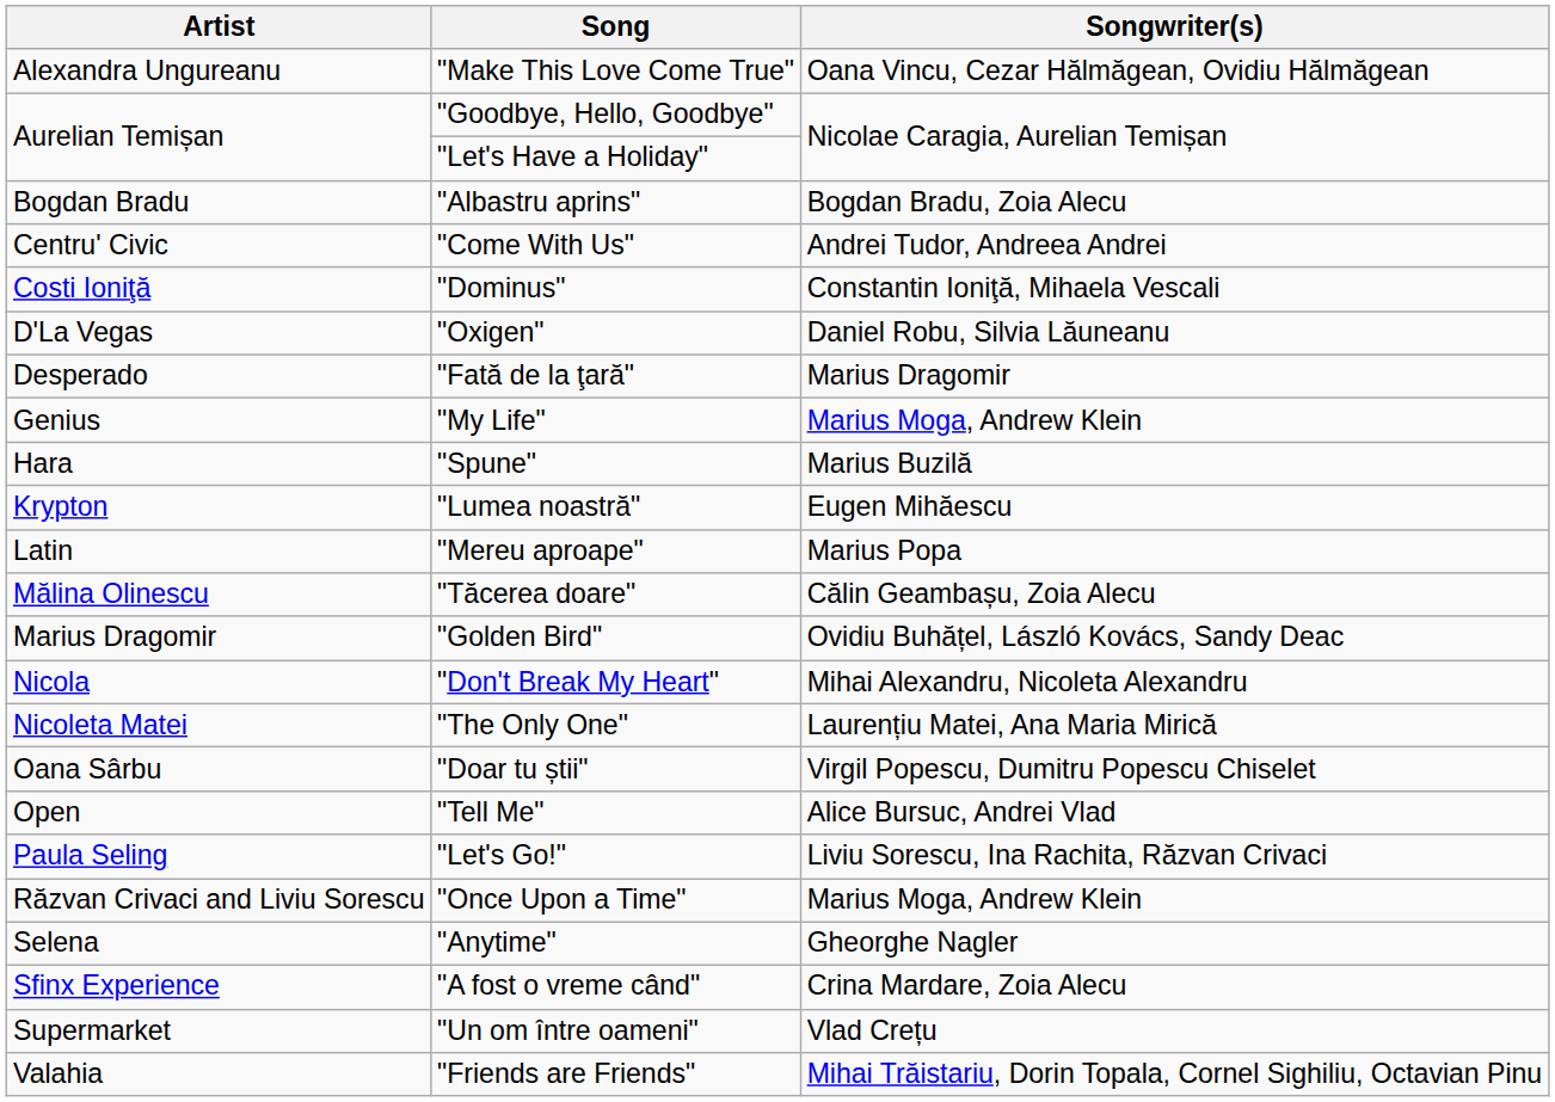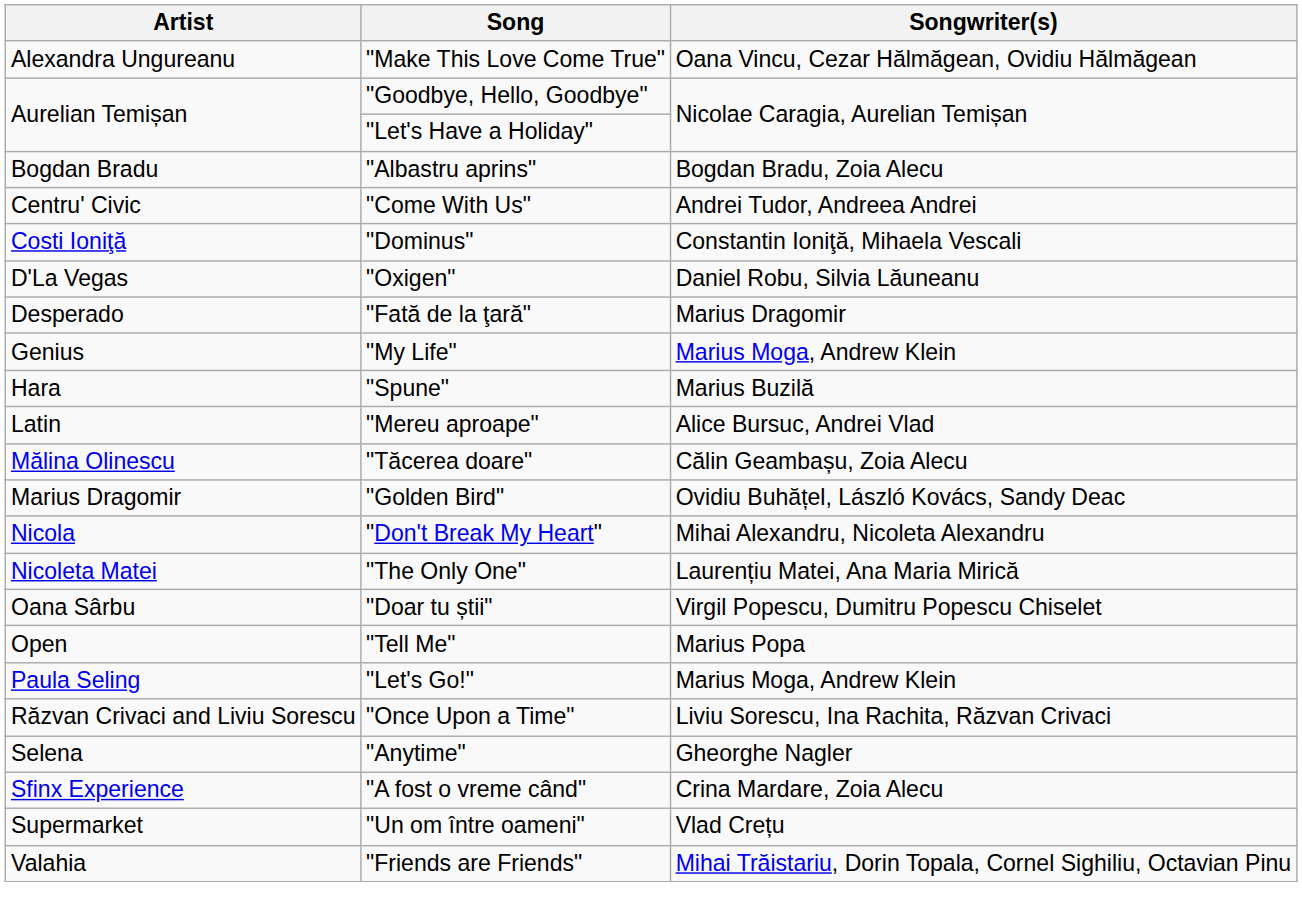- row: Krypton | "Lumea noastră" | Eugen Mihăescu
"Mereu aproape" | Songwriter(s): Marius Popa -> Alice Bursuc, Andrei Vlad
"Tell Me" | Songwriter(s): Alice Bursuc, Andrei Vlad -> Marius Popa
"Let's Go!" | Songwriter(s): Liviu Sorescu, Ina Rachita, Răzvan Crivaci -> Marius Moga, Andrew Klein
"Once Upon a Time" | Songwriter(s): Marius Moga, Andrew Klein -> Liviu Sorescu, Ina Rachita, Răzvan Crivaci
